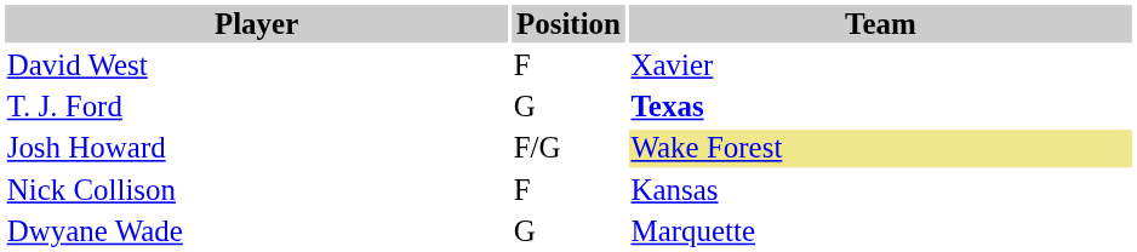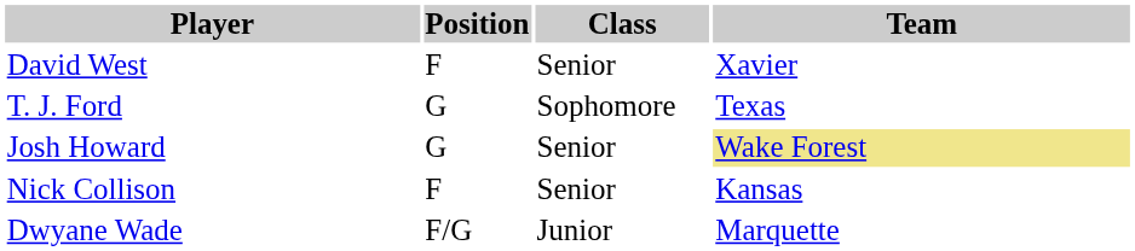+ column: Class | Senior | Sophomore | Senior | Senior | Junior
T. J. Ford | Team: bold -> normal
Josh Howard | Position: F/G -> G
Dwyane Wade | Position: G -> F/G
